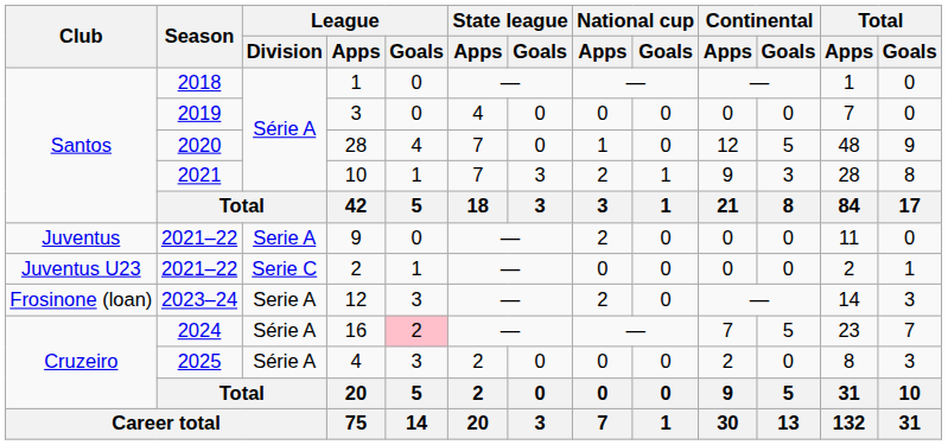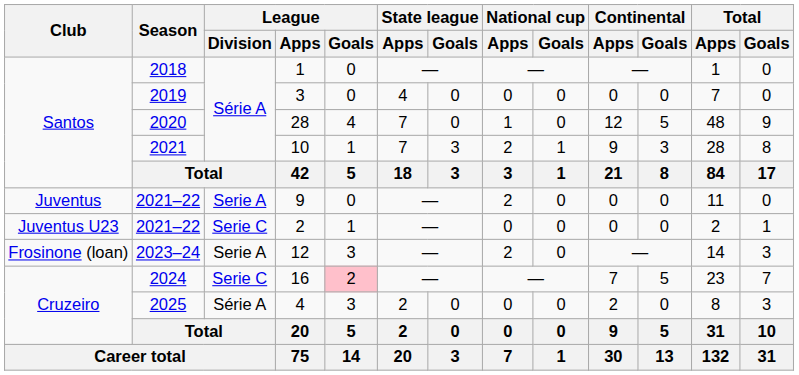16 | League / Division: Série A -> Serie C
